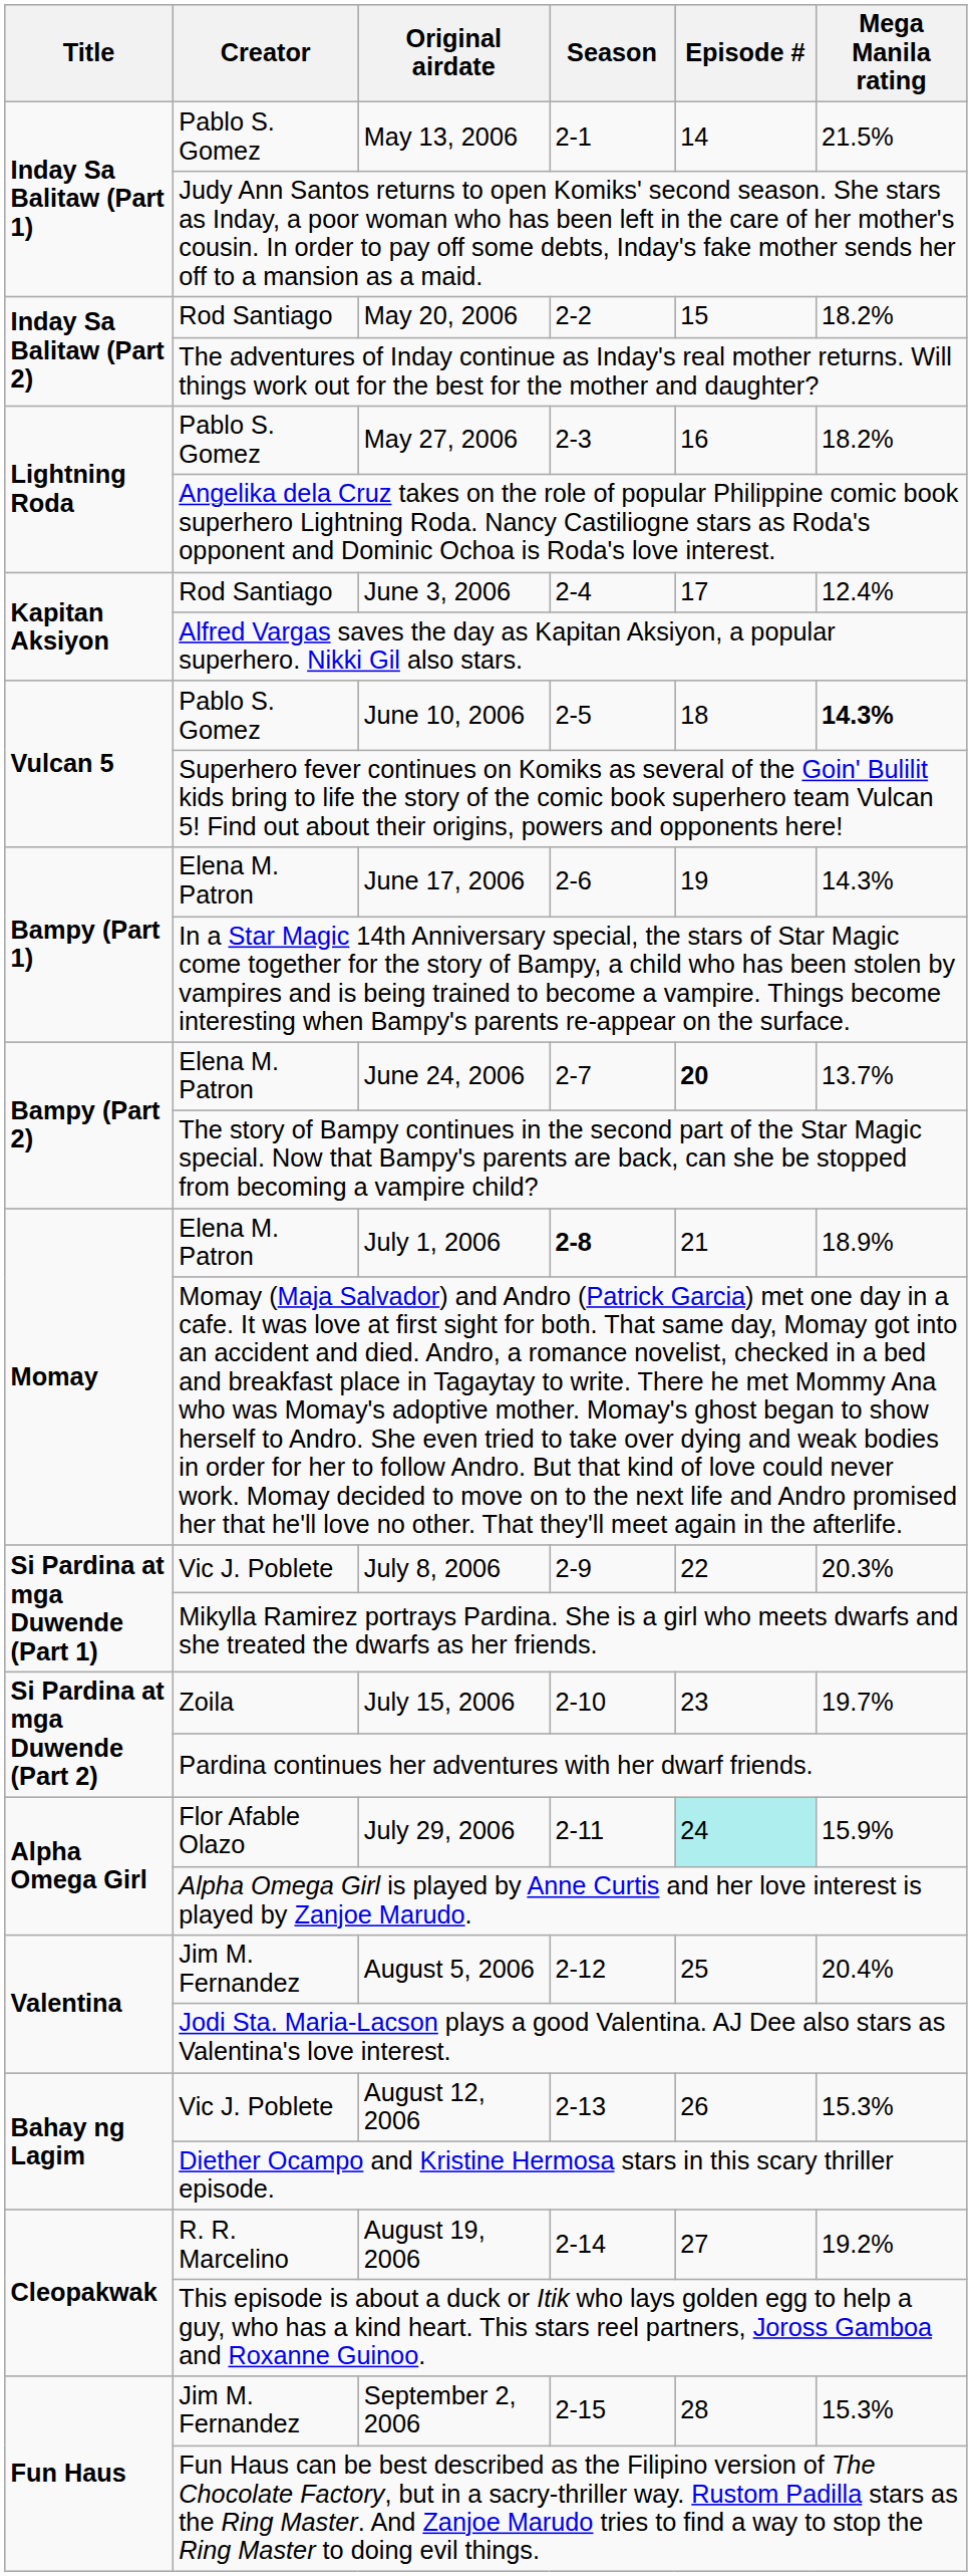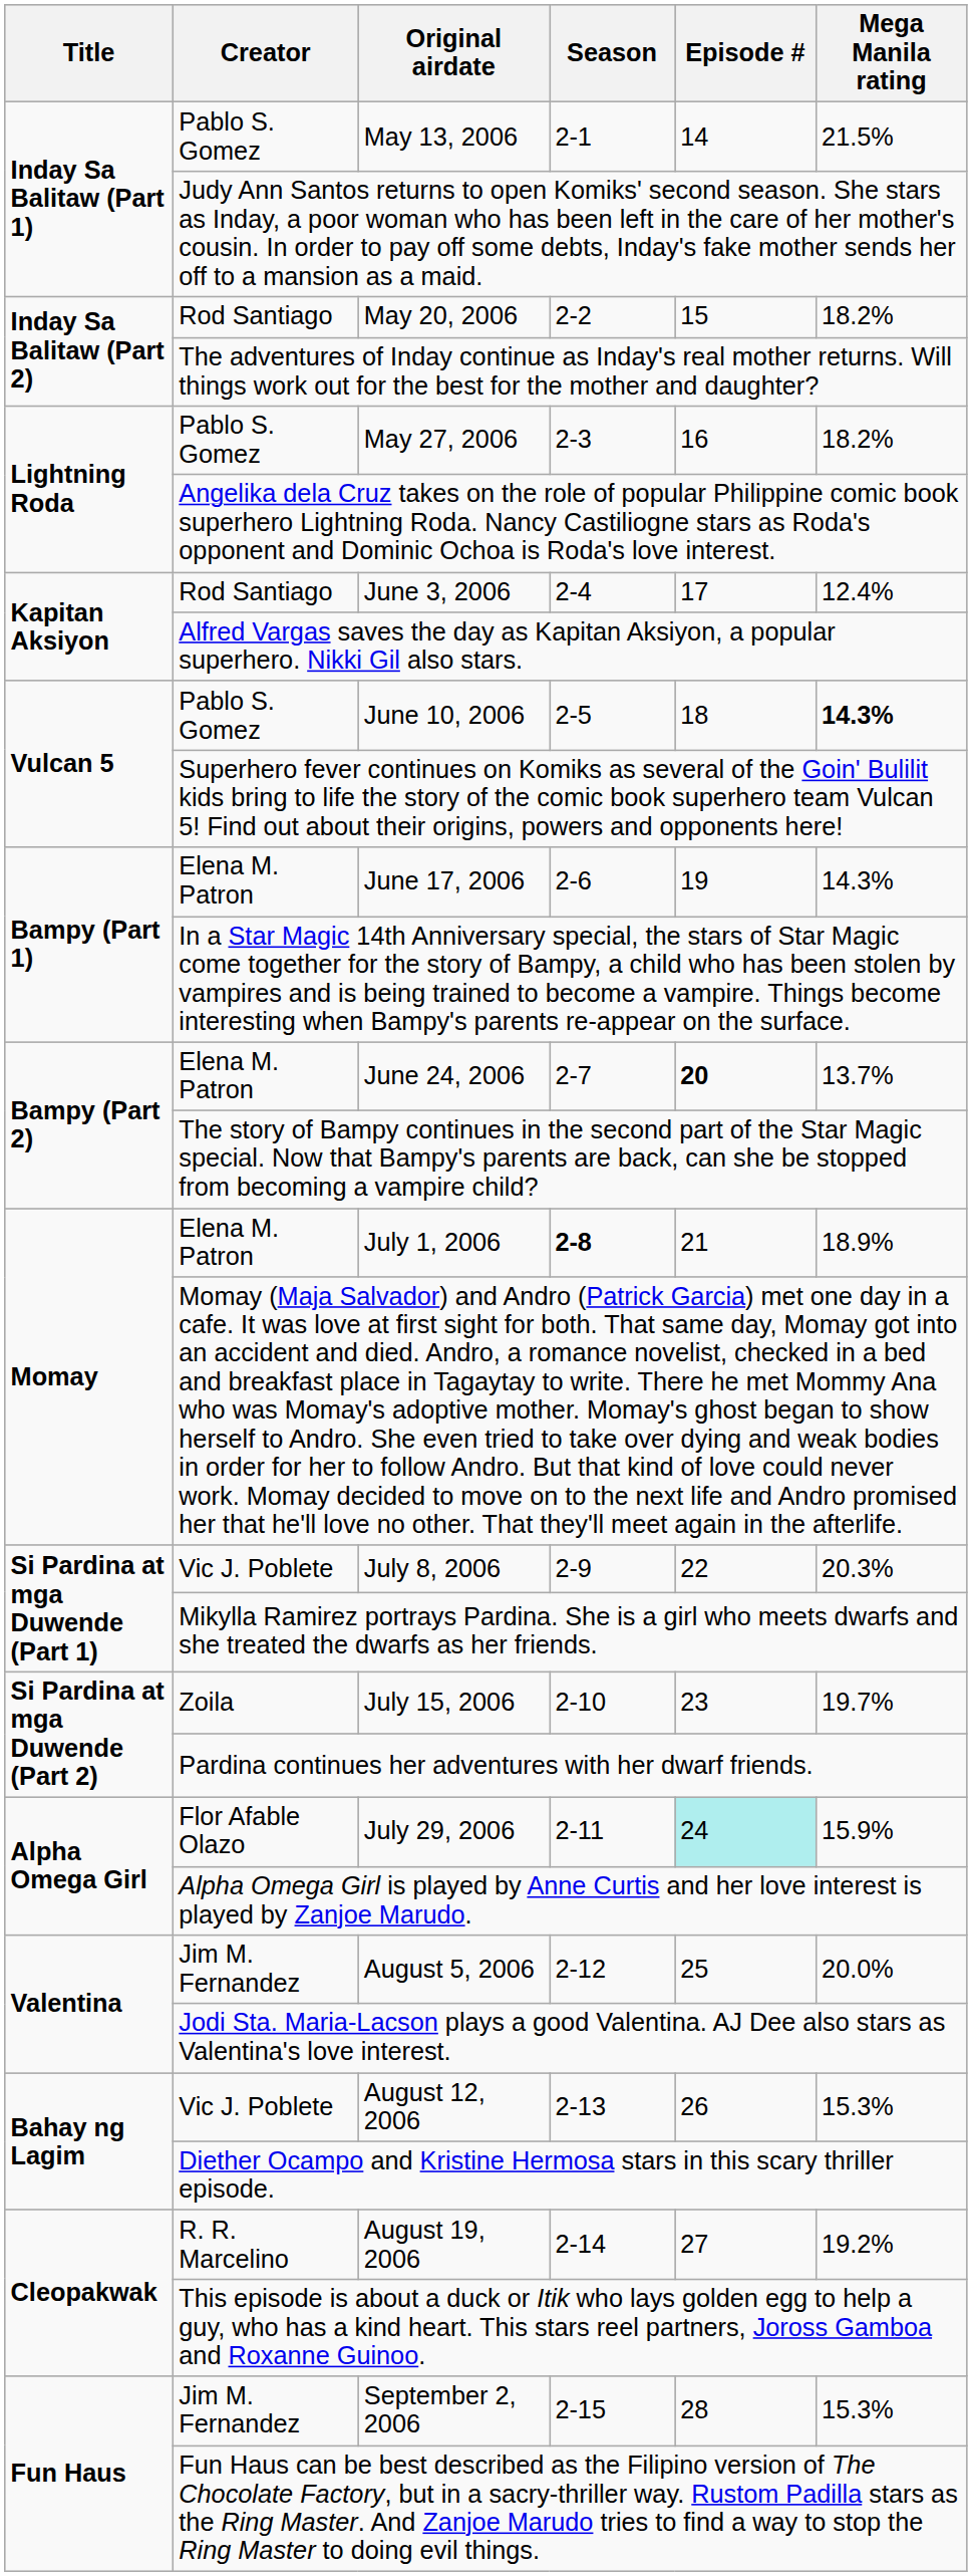August 5, 2006 | Mega Manila rating: 20.4% -> 20.0%
